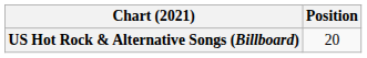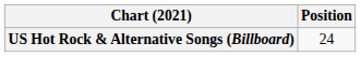US Hot Rock & Alternative Songs (Billboard) | Position: 20 -> 24
